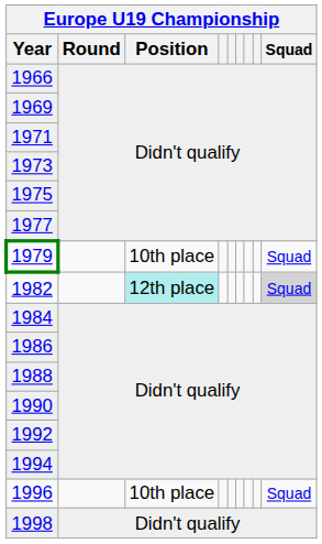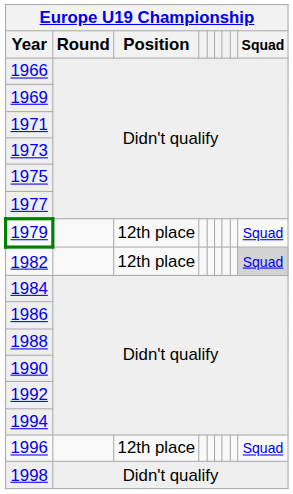1979 | Europe U19 Championship / Position: 10th place -> 12th place
1982 | Europe U19 Championship / Position: paleturquoise background -> no background
1996 | Europe U19 Championship / Position: 10th place -> 12th place
